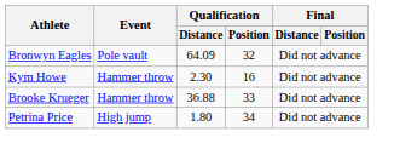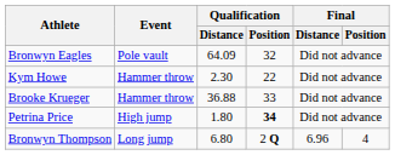Kym Howe | Qualification / Position: 16 -> 22
Petrina Price | Qualification / Position: normal -> bold
+ row: Bronwyn Thompson | Long jump | 6.80 | 2 Q | 6.96 | 4
